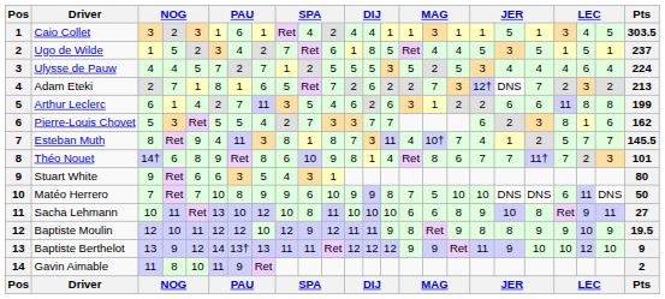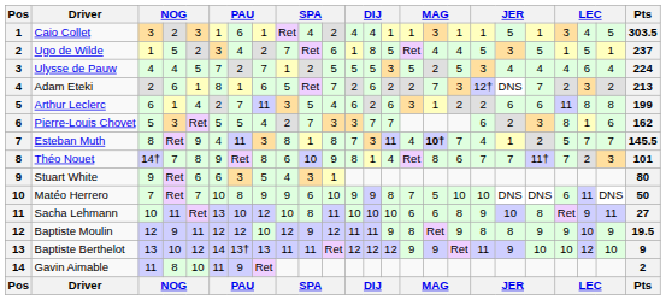Adam Eteki | column 4: 7 -> 6
Esteban Muth | column 16: normal -> bold
Théo Nouet | column 4: 6 -> 7
Baptiste Moulin | column 4: 10 -> 9
Baptiste Berthelot | column 4: 9 -> 10
